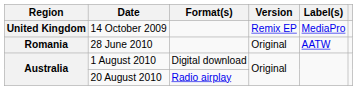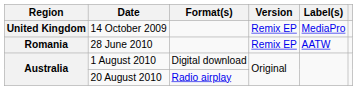28 June 2010 | Version: Original -> Remix EP
